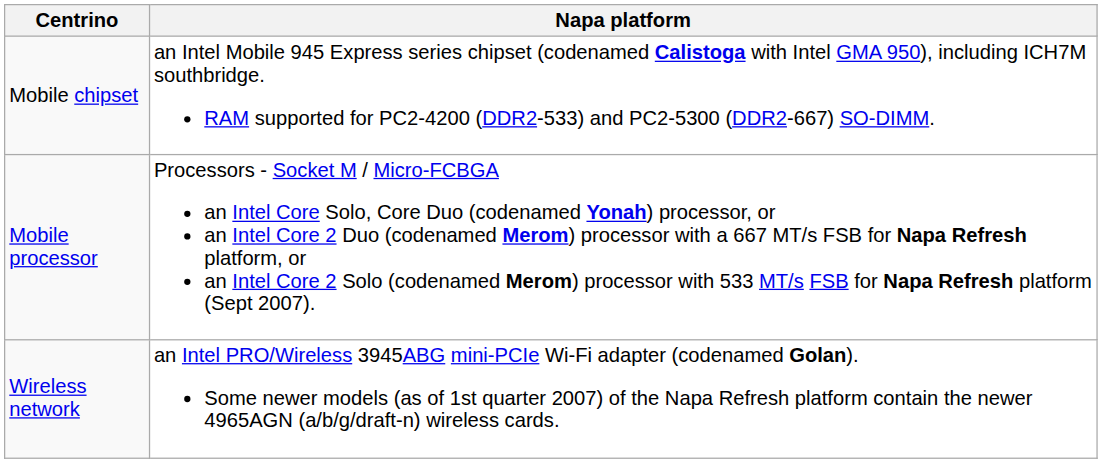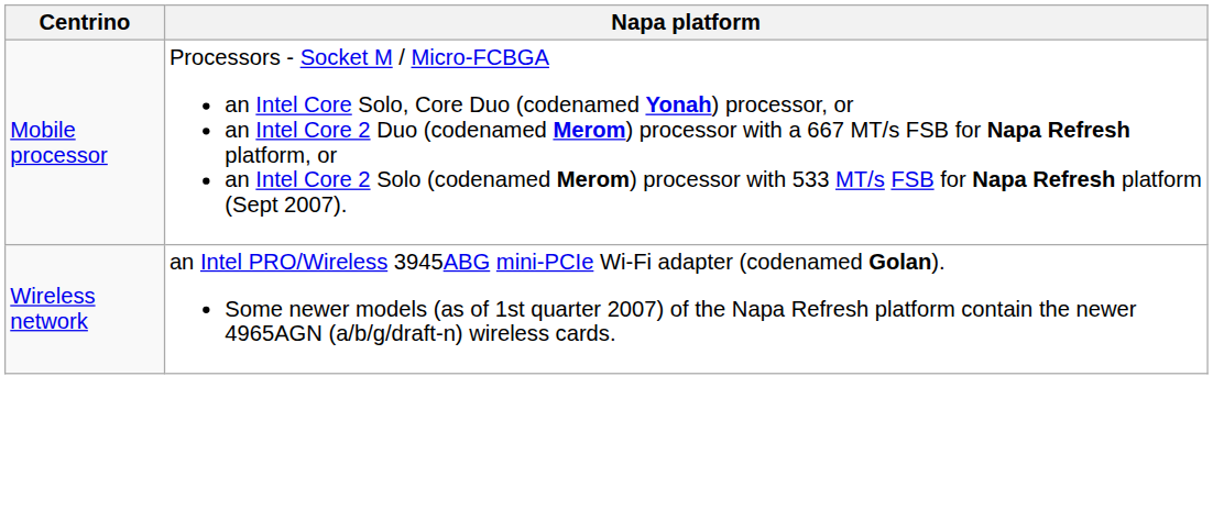- row: Mobile chipset | an Intel Mobile 945 Express series chipset (codenamed Calistoga with Intel GMA 950), including ICH7M southbridge. RAM supported for PC2-4200 (DDR2-533) and PC2-5300 (DDR2-667) SO-DIMM.
